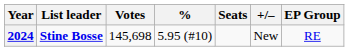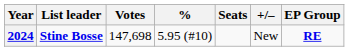2024 | Votes: 145,698 -> 147,698
2024 | EP Group: normal -> bold
